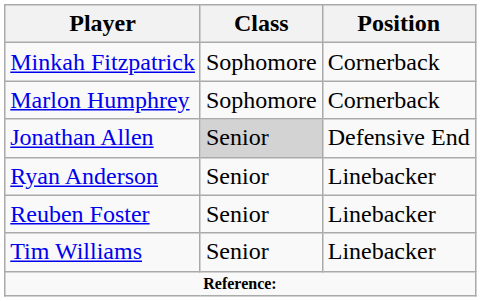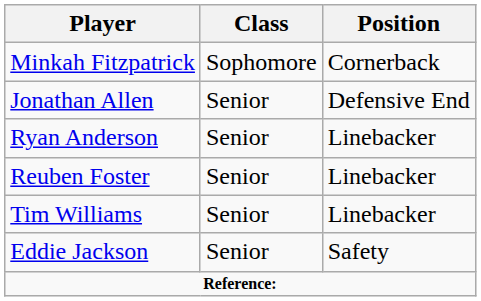- row: Marlon Humphrey | Sophomore | Cornerback
Jonathan Allen | Class: lightgrey background -> no background
+ row: Eddie Jackson | Senior | Safety
